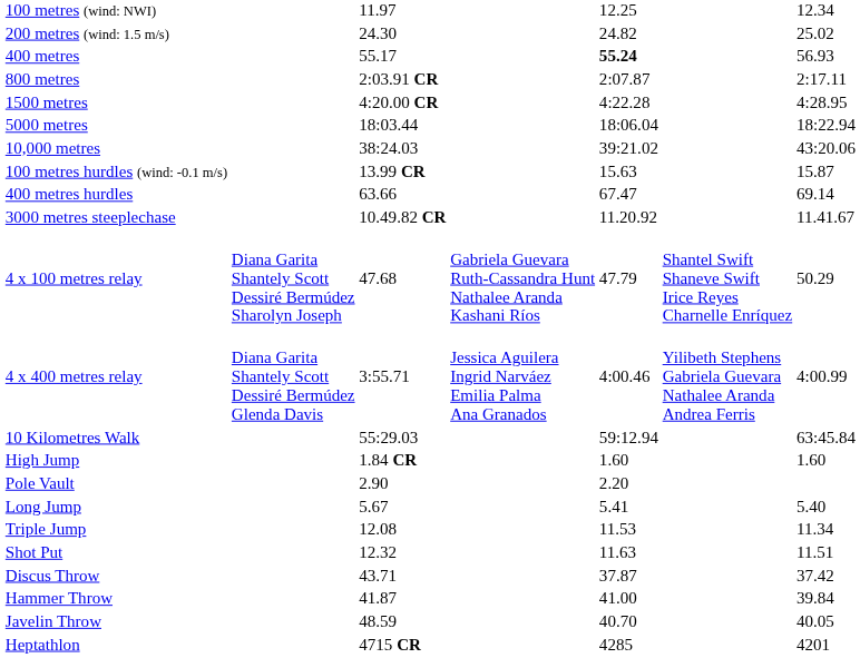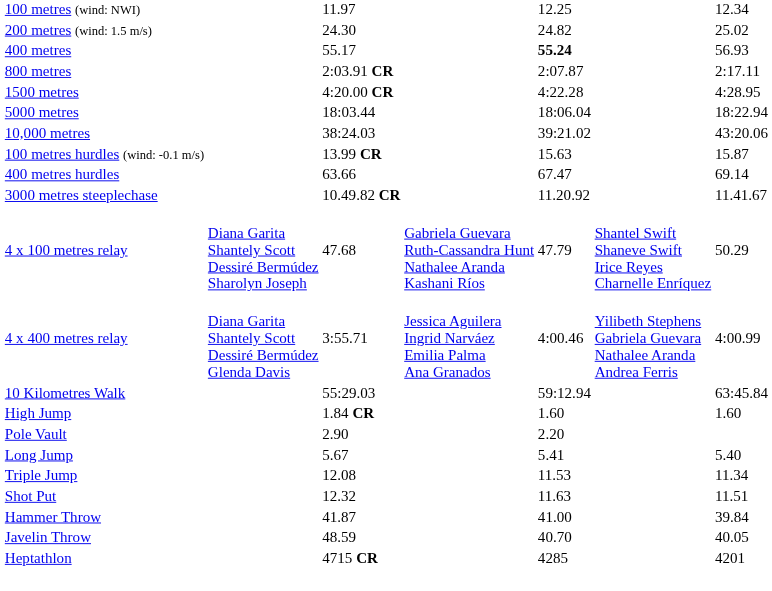- row: Discus Throw | 43.71 | 37.87 | 37.42
